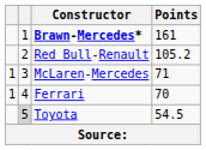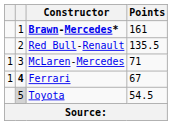Red Bull-Renault | Points: 105.2 -> 135.5
Ferrari | column 2: normal -> bold
Ferrari | Points: 70 -> 67
